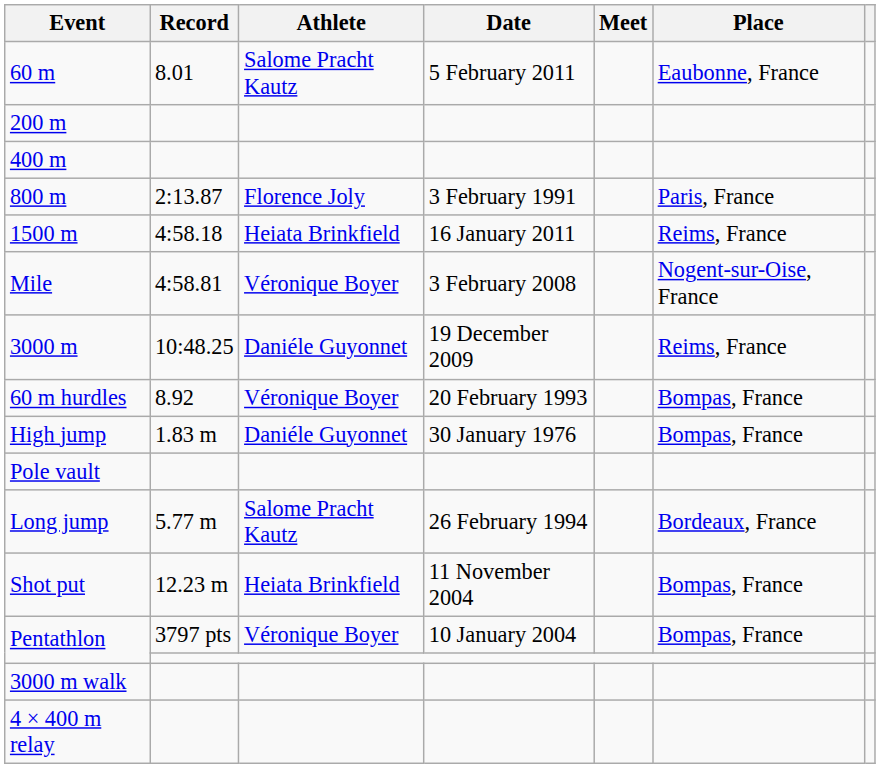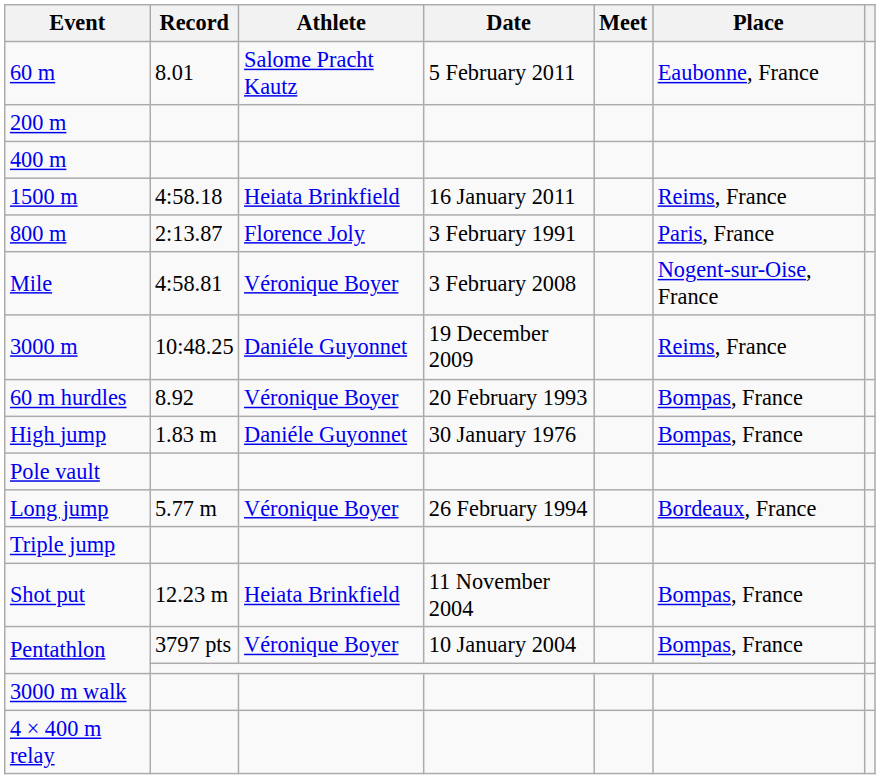rows swapped: 800 m <-> 1500 m
Long jump | Athlete: Salome Pracht Kautz -> Véronique Boyer
+ row: Triple jump
